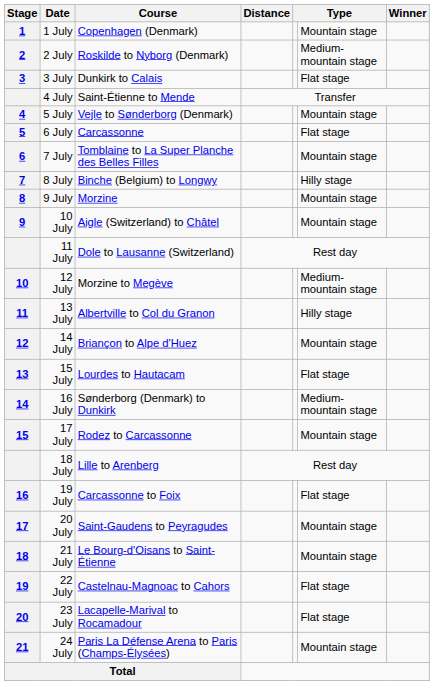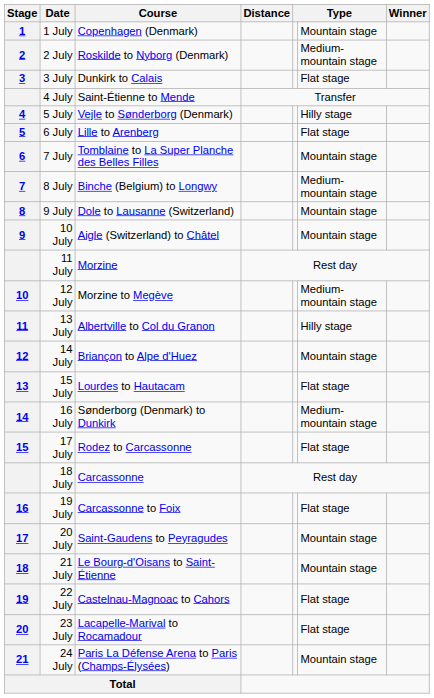5 July | column 6: Mountain stage -> Hilly stage
6 July | Course: Carcassonne -> Lille to Arenberg
8 July | column 6: Hilly stage -> Medium-mountain stage
9 July | Course: Morzine -> Dole to Lausanne (Switzerland)
11 July | Course: Dole to Lausanne (Switzerland) -> Morzine
17 July | column 6: Mountain stage -> Flat stage
18 July | Course: Lille to Arenberg -> Carcassonne
